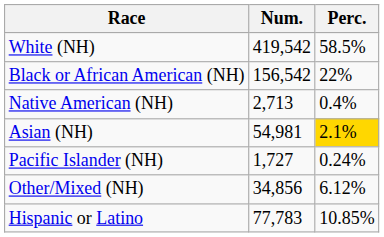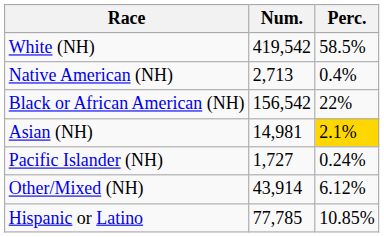rows swapped: Black or African American (NH) <-> Native American (NH)
Asian (NH) | Num.: 54,981 -> 14,981
Other/Mixed (NH) | Num.: 34,856 -> 43,914
Hispanic or Latino | Num.: 77,783 -> 77,785
